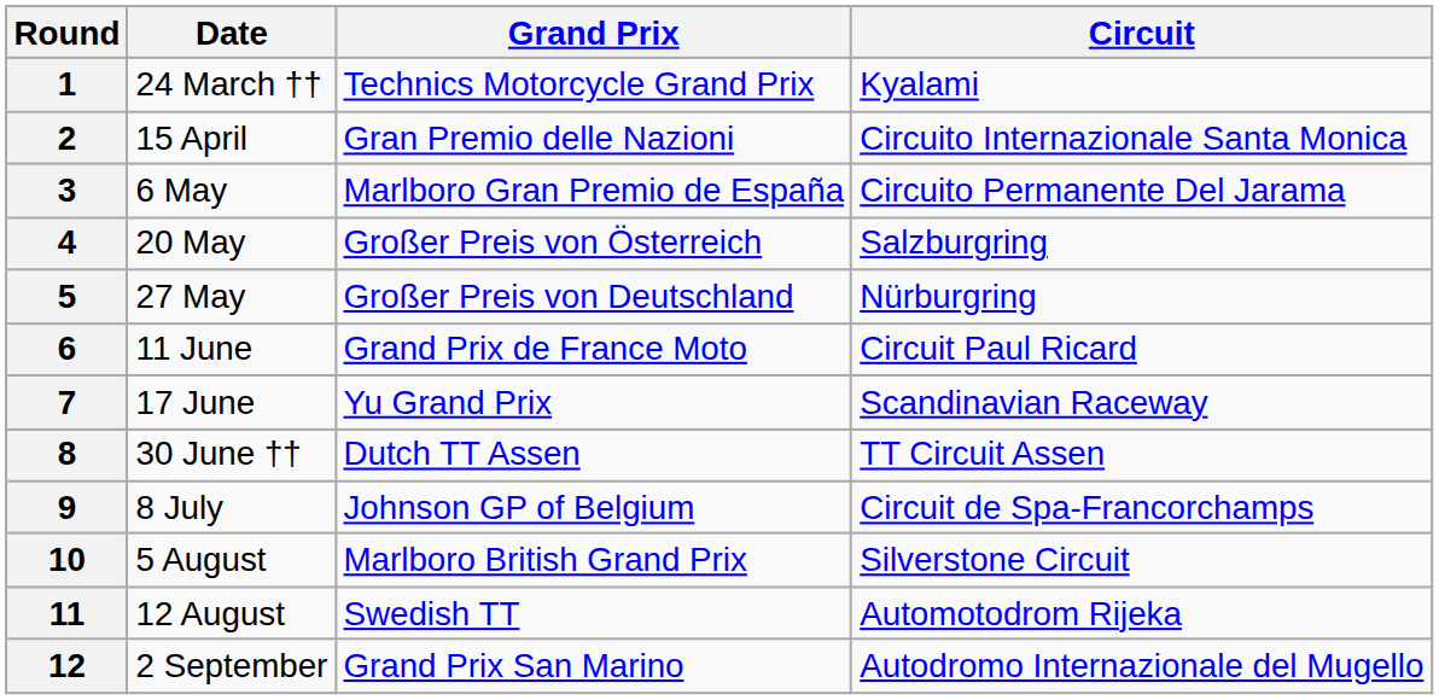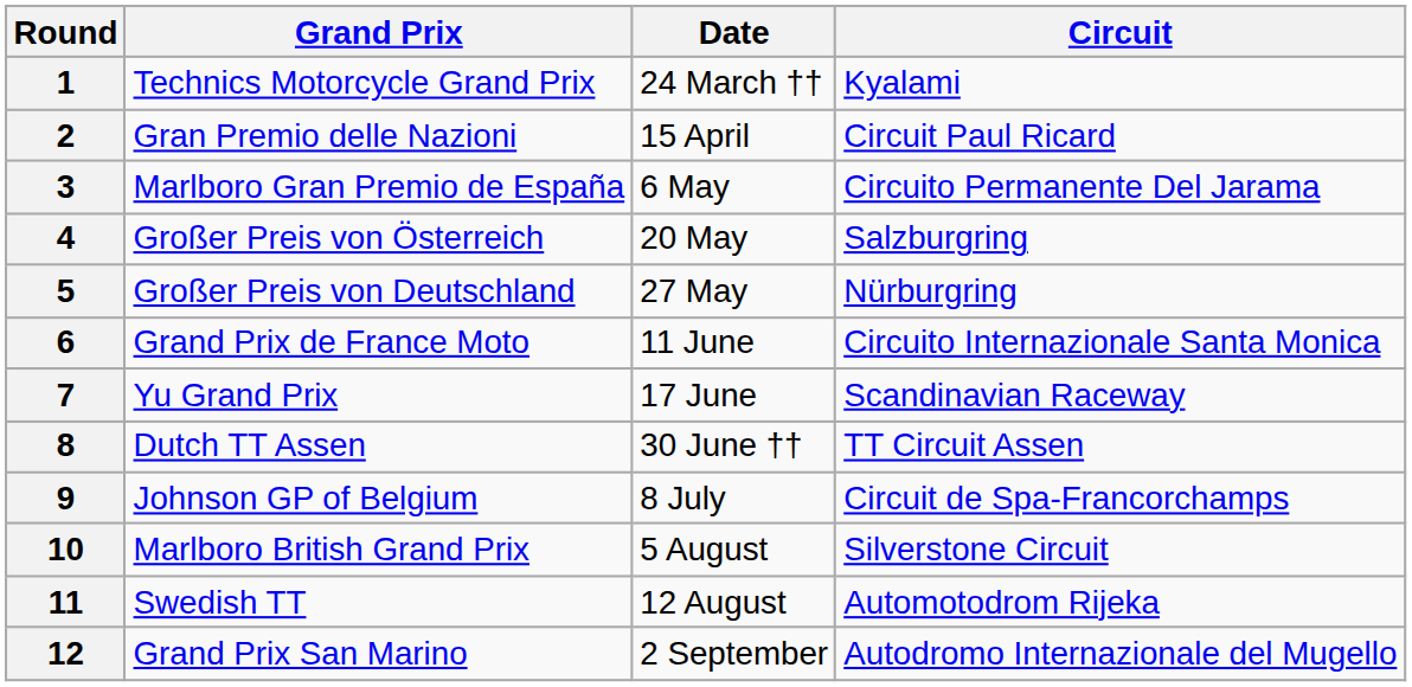columns swapped: Date <-> Grand Prix
2 | Circuit: Circuito Internazionale Santa Monica -> Circuit Paul Ricard
6 | Circuit: Circuit Paul Ricard -> Circuito Internazionale Santa Monica
